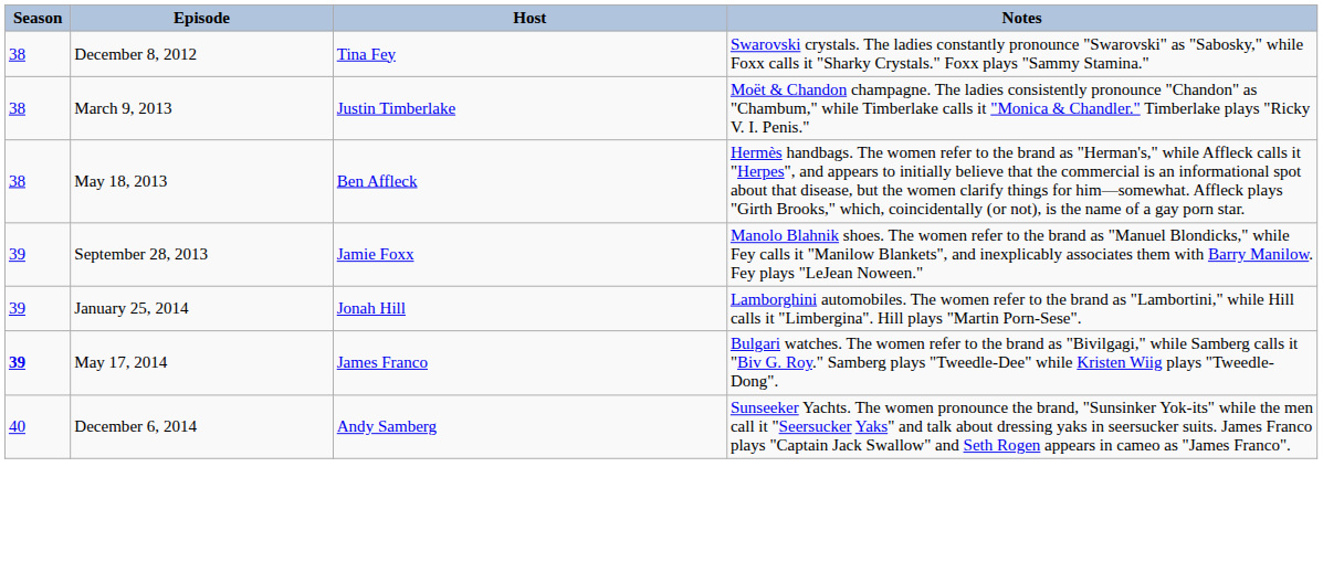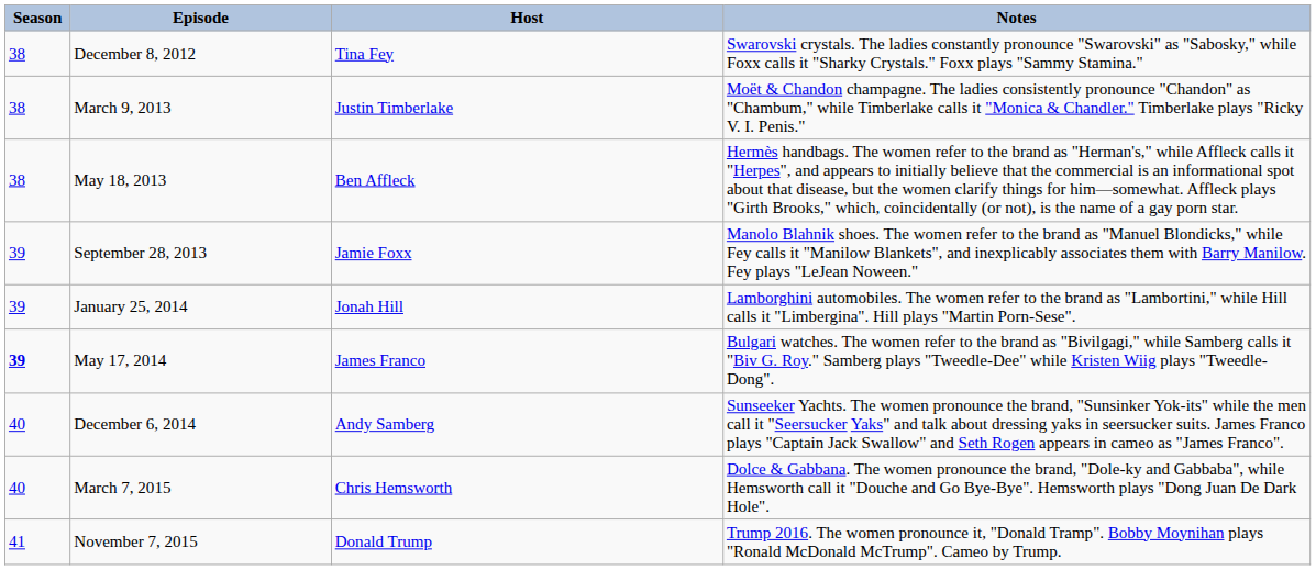+ row: 40 | March 7, 2015 | Chris Hemsworth | Dolce & Gabbana. The women pronounce the brand, "Dole-ky and Gabbaba", while Hemsworth call it "Douche and Go Bye-Bye". Hemsworth plays "Dong Juan De Dark Hole".
+ row: 41 | November 7, 2015 | Donald Trump | Trump 2016. The women pronounce it, "Donald Tramp". Bobby Moynihan plays "Ronald McDonald McTrump". Cameo by Trump.
